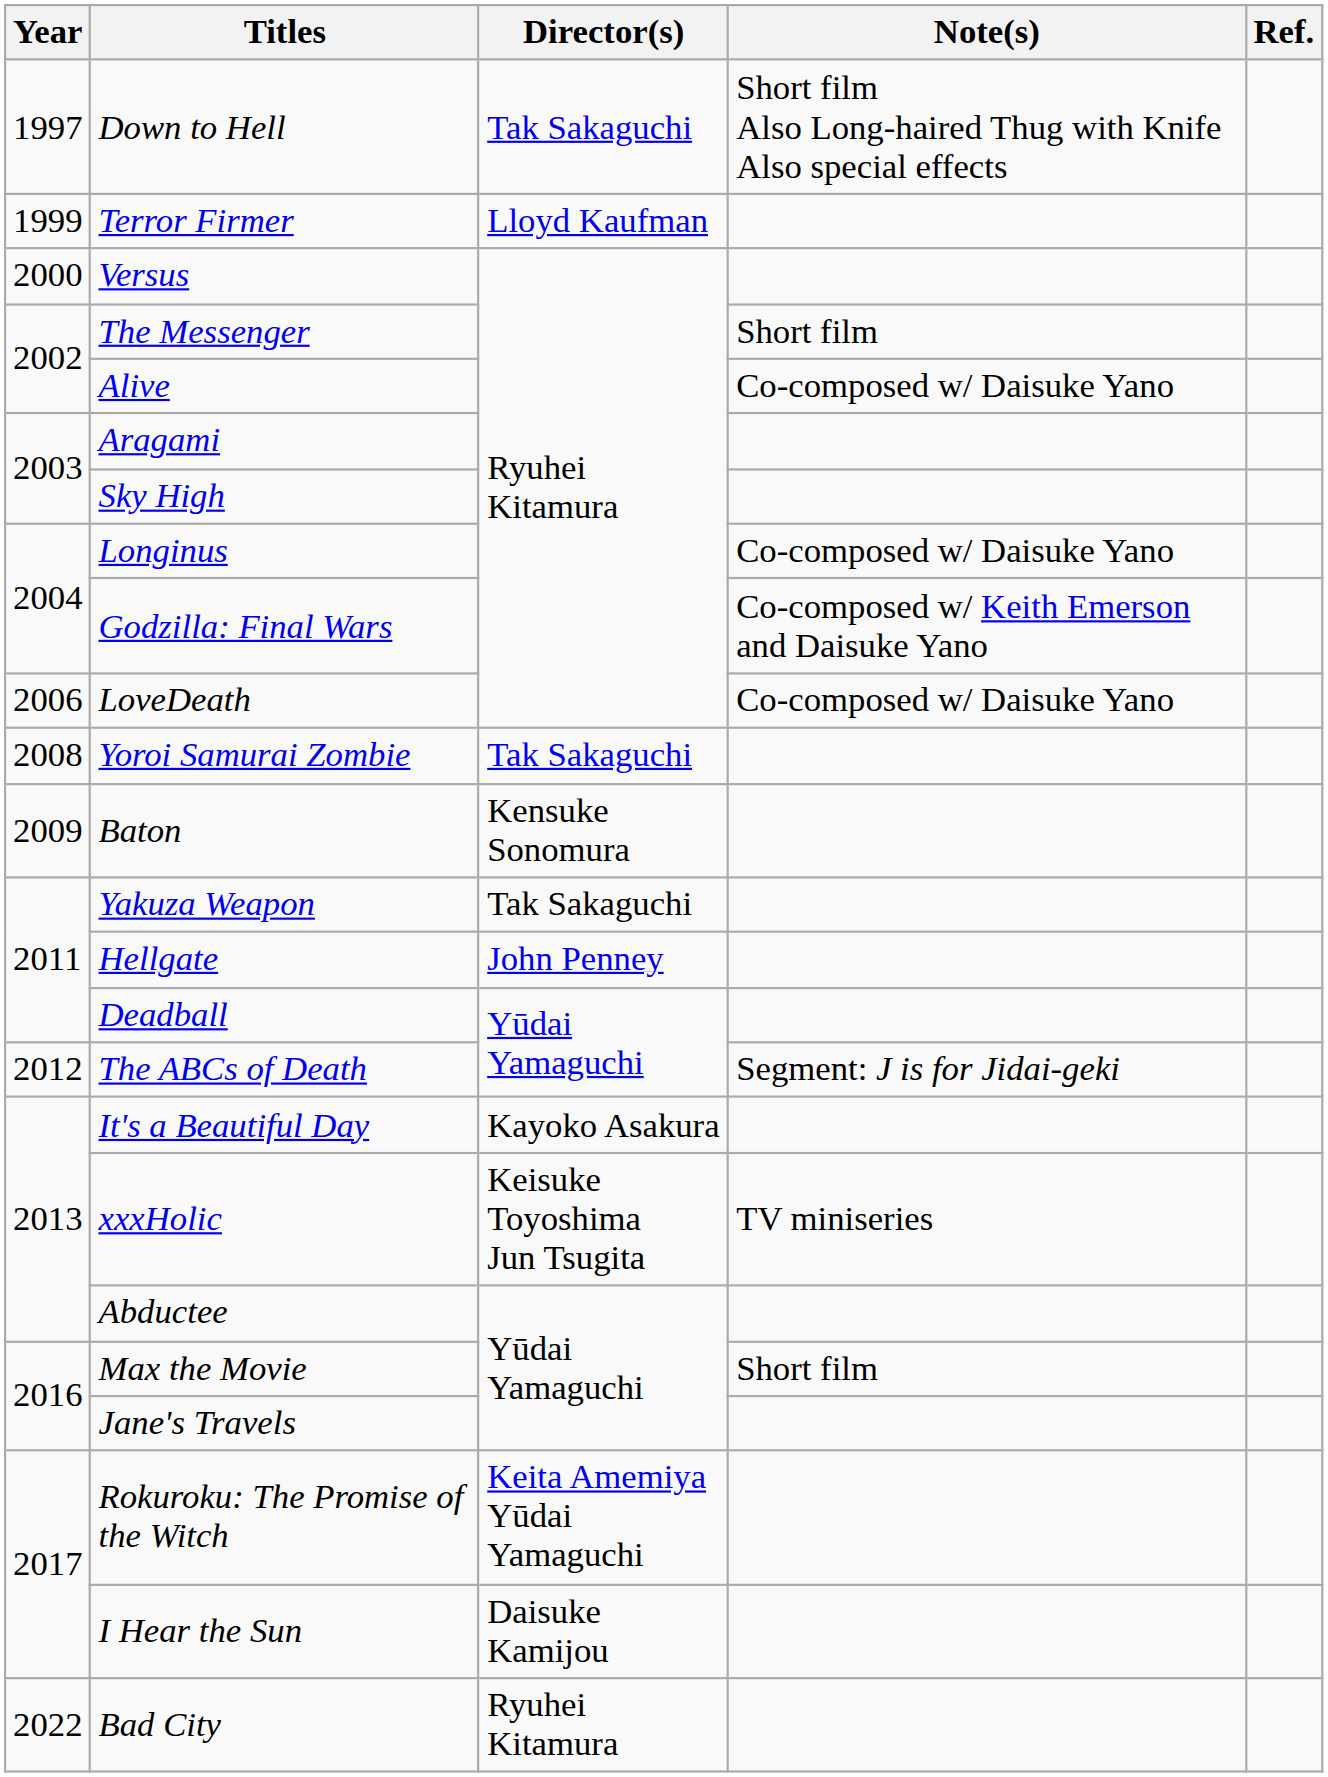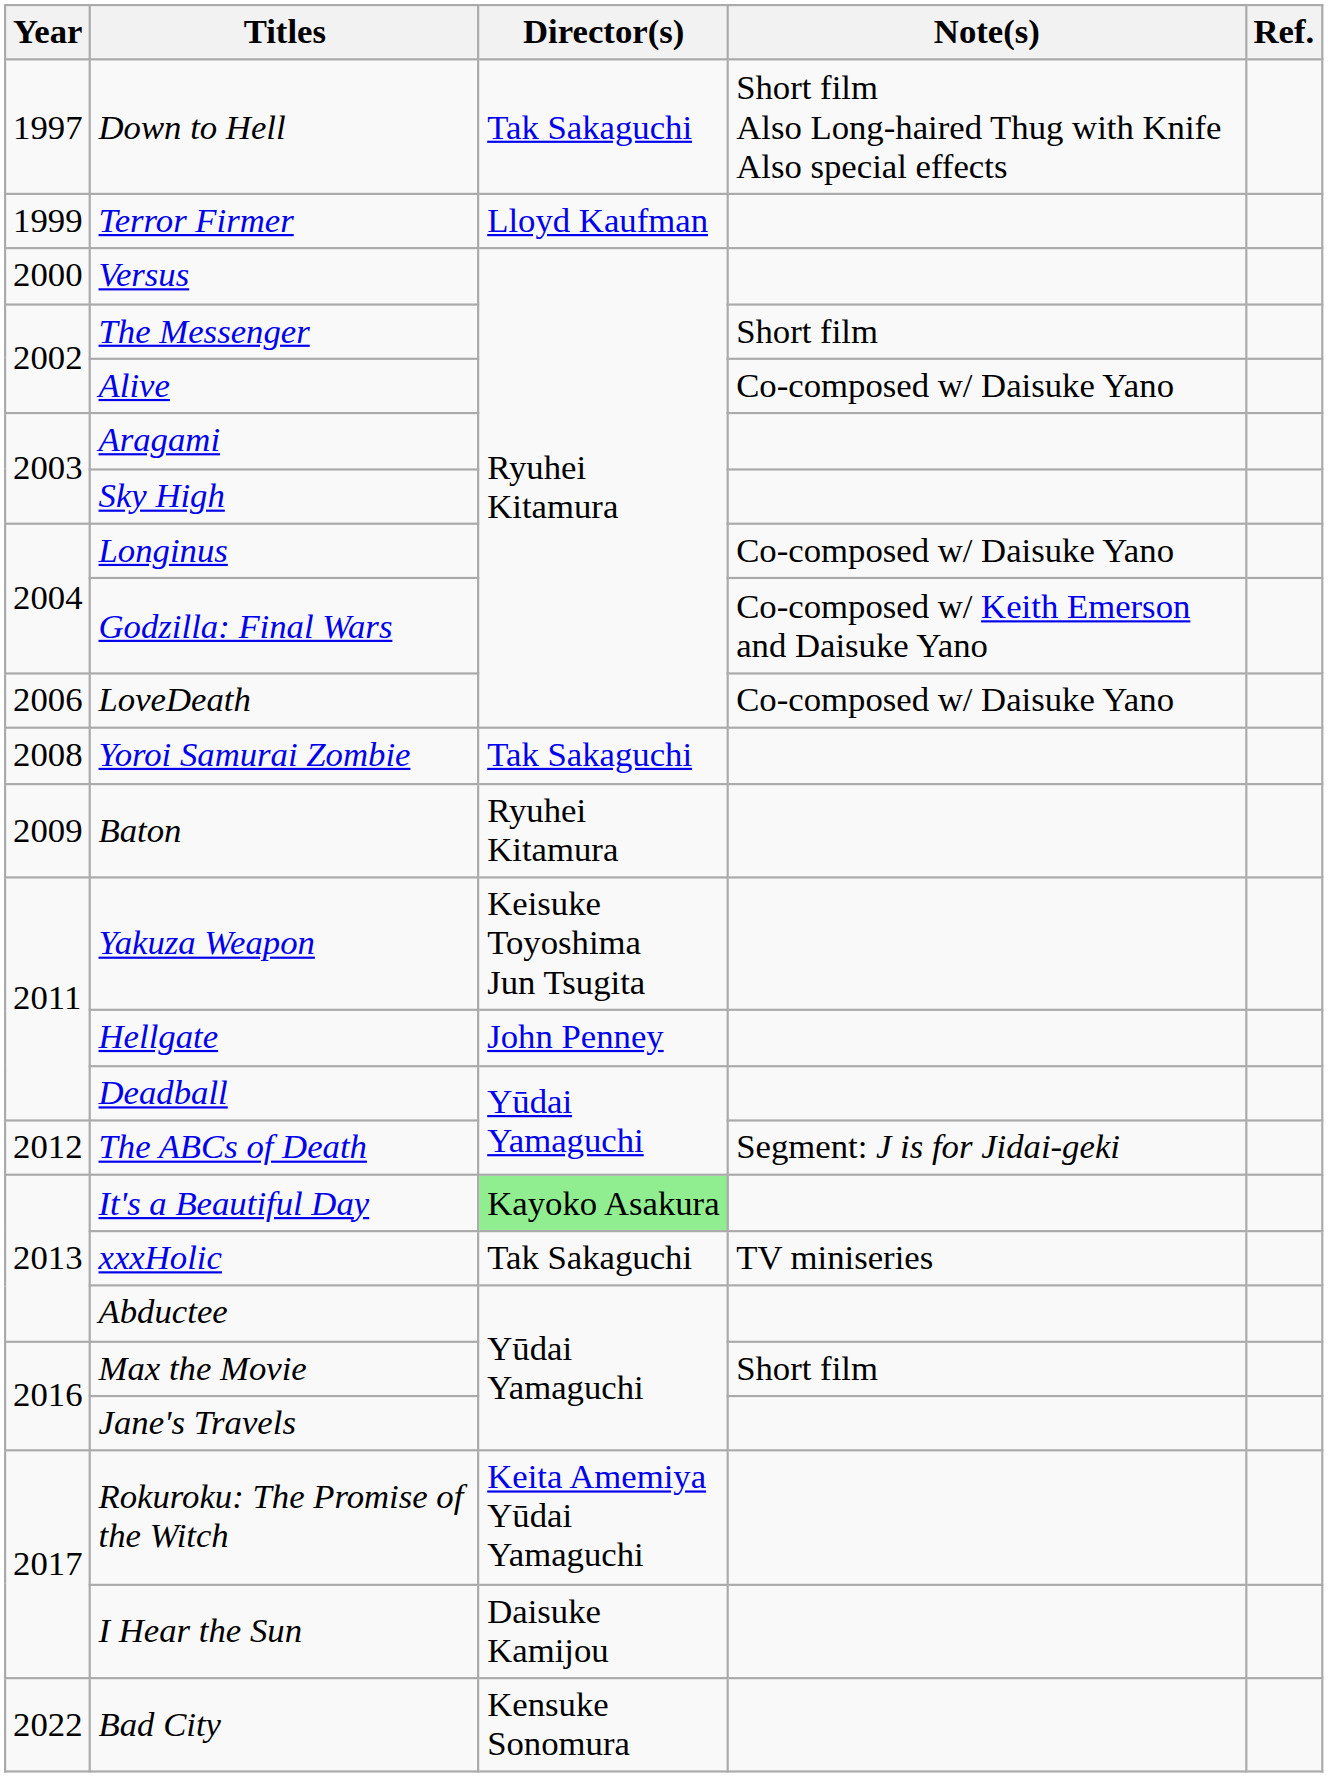Baton | Director(s): Kensuke Sonomura -> Ryuhei Kitamura
Yakuza Weapon | Director(s): Tak Sakaguchi -> Keisuke Toyoshima Jun Tsugita
It's a Beautiful Day | Director(s): no background -> lightgreen background
xxxHolic | Director(s): Keisuke Toyoshima Jun Tsugita -> Tak Sakaguchi
Bad City | Director(s): Ryuhei Kitamura -> Kensuke Sonomura
